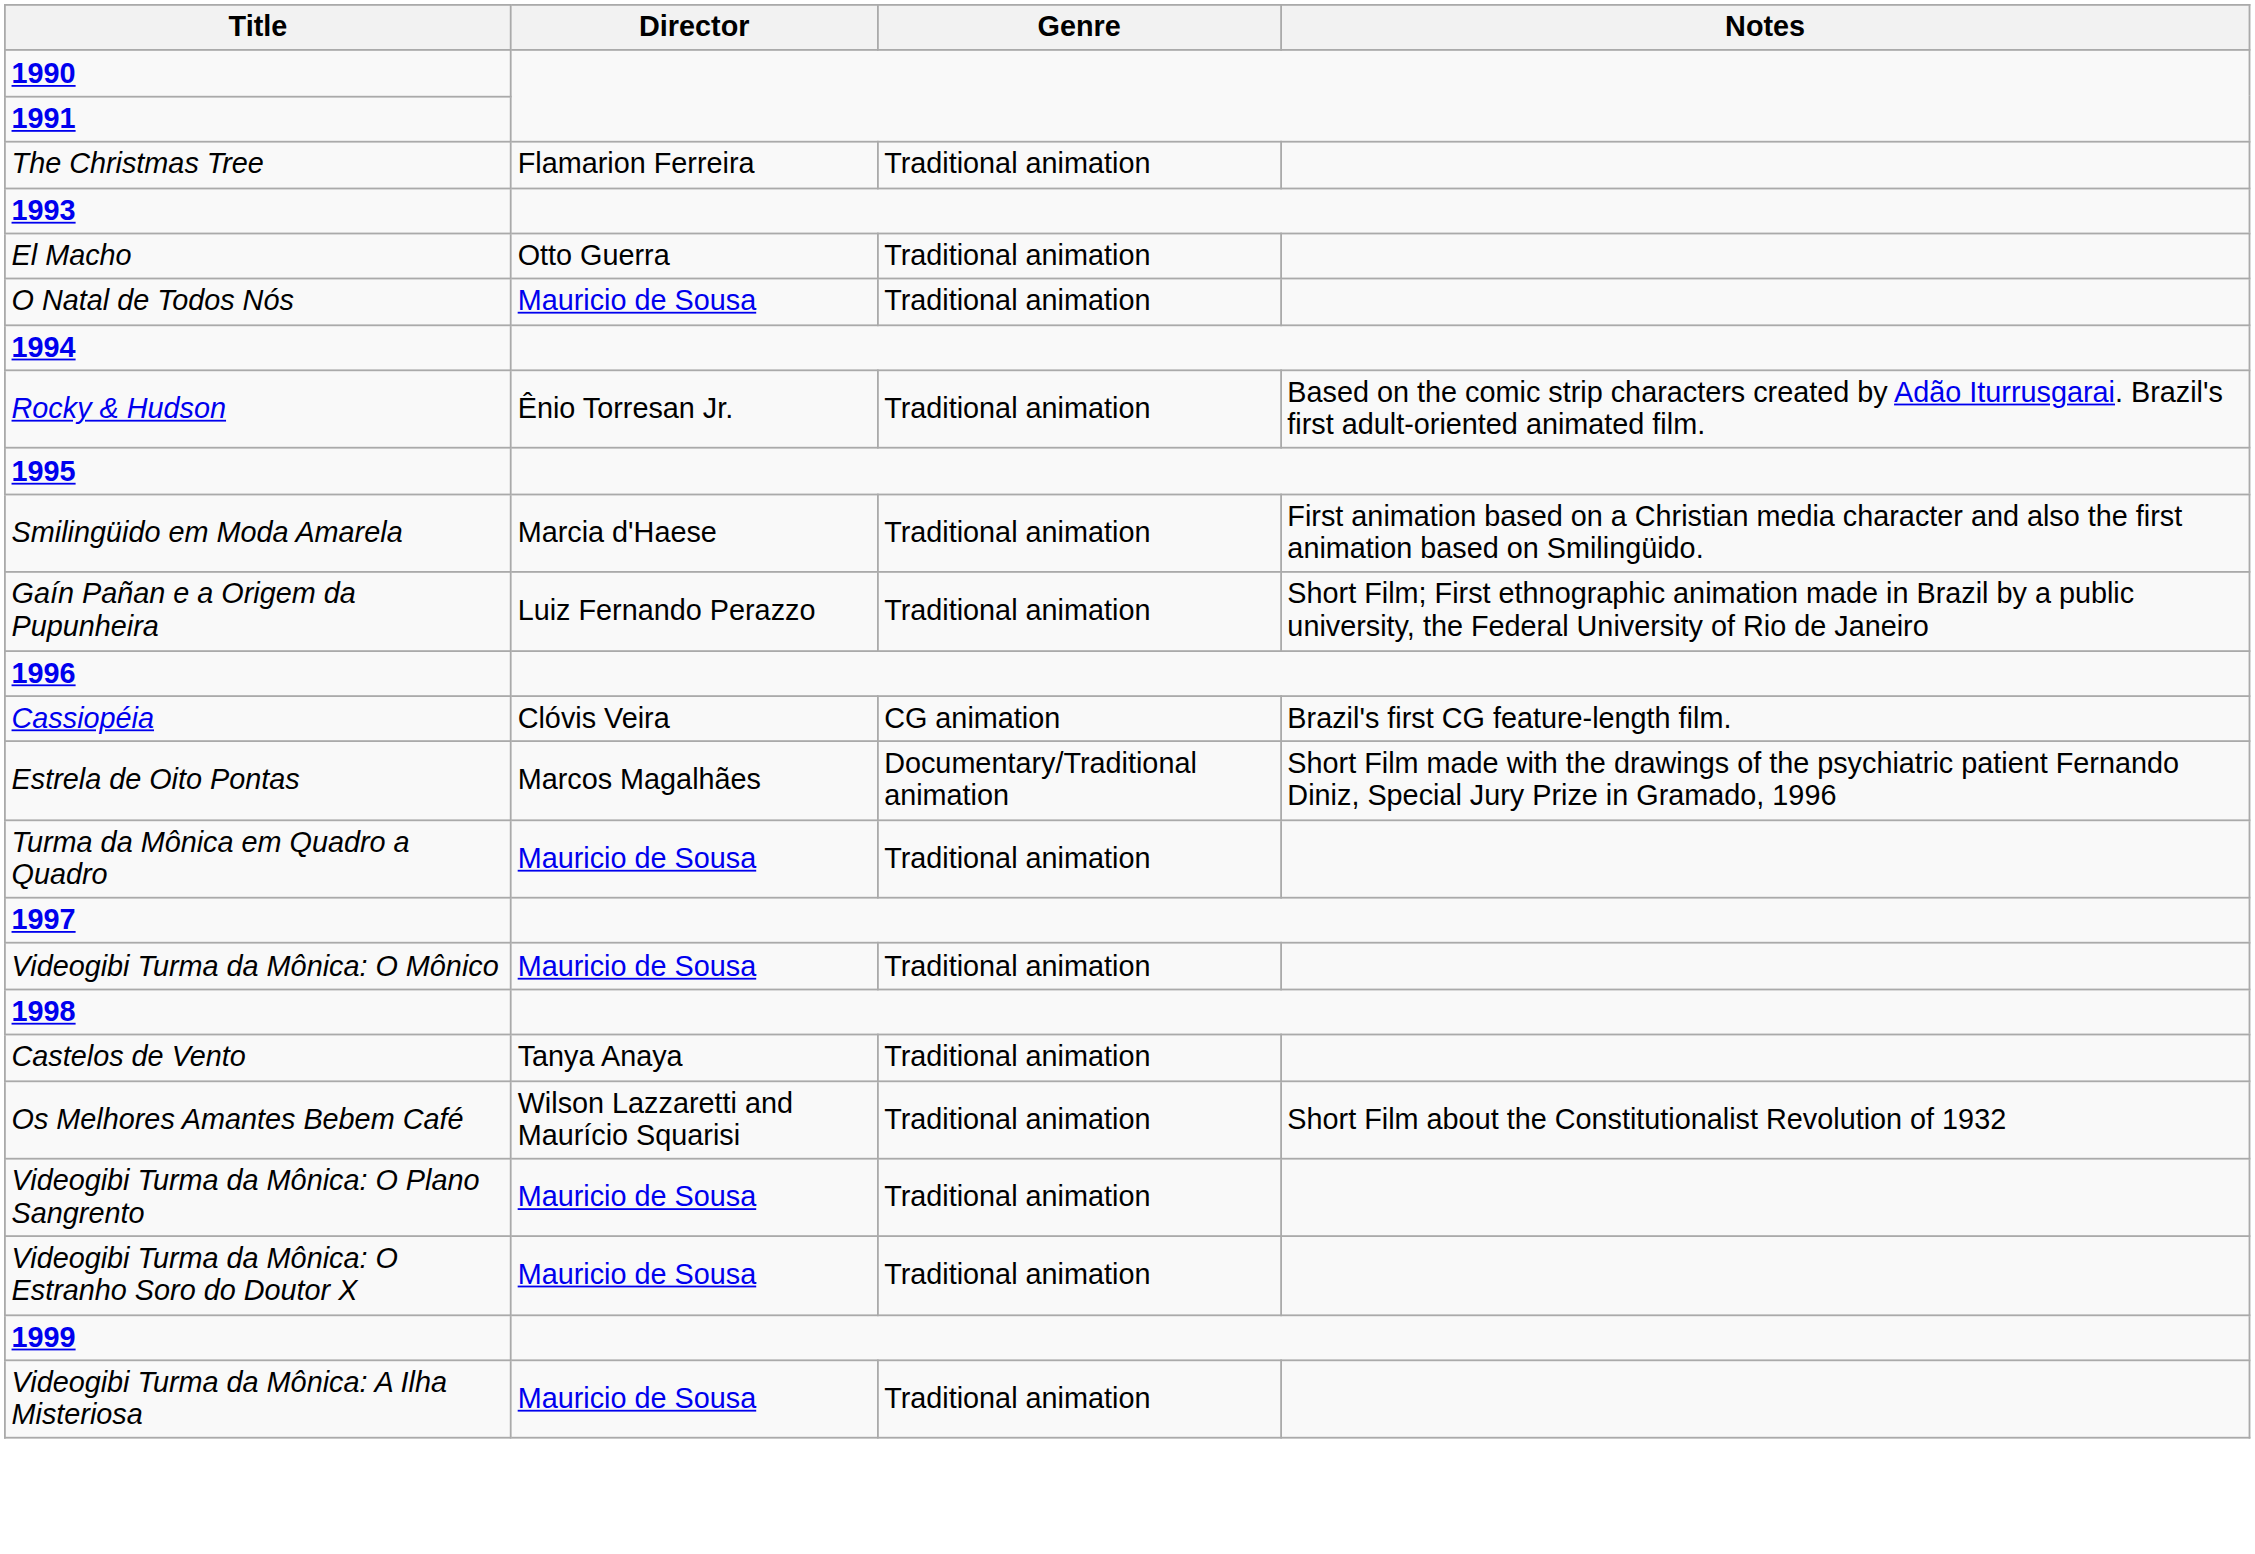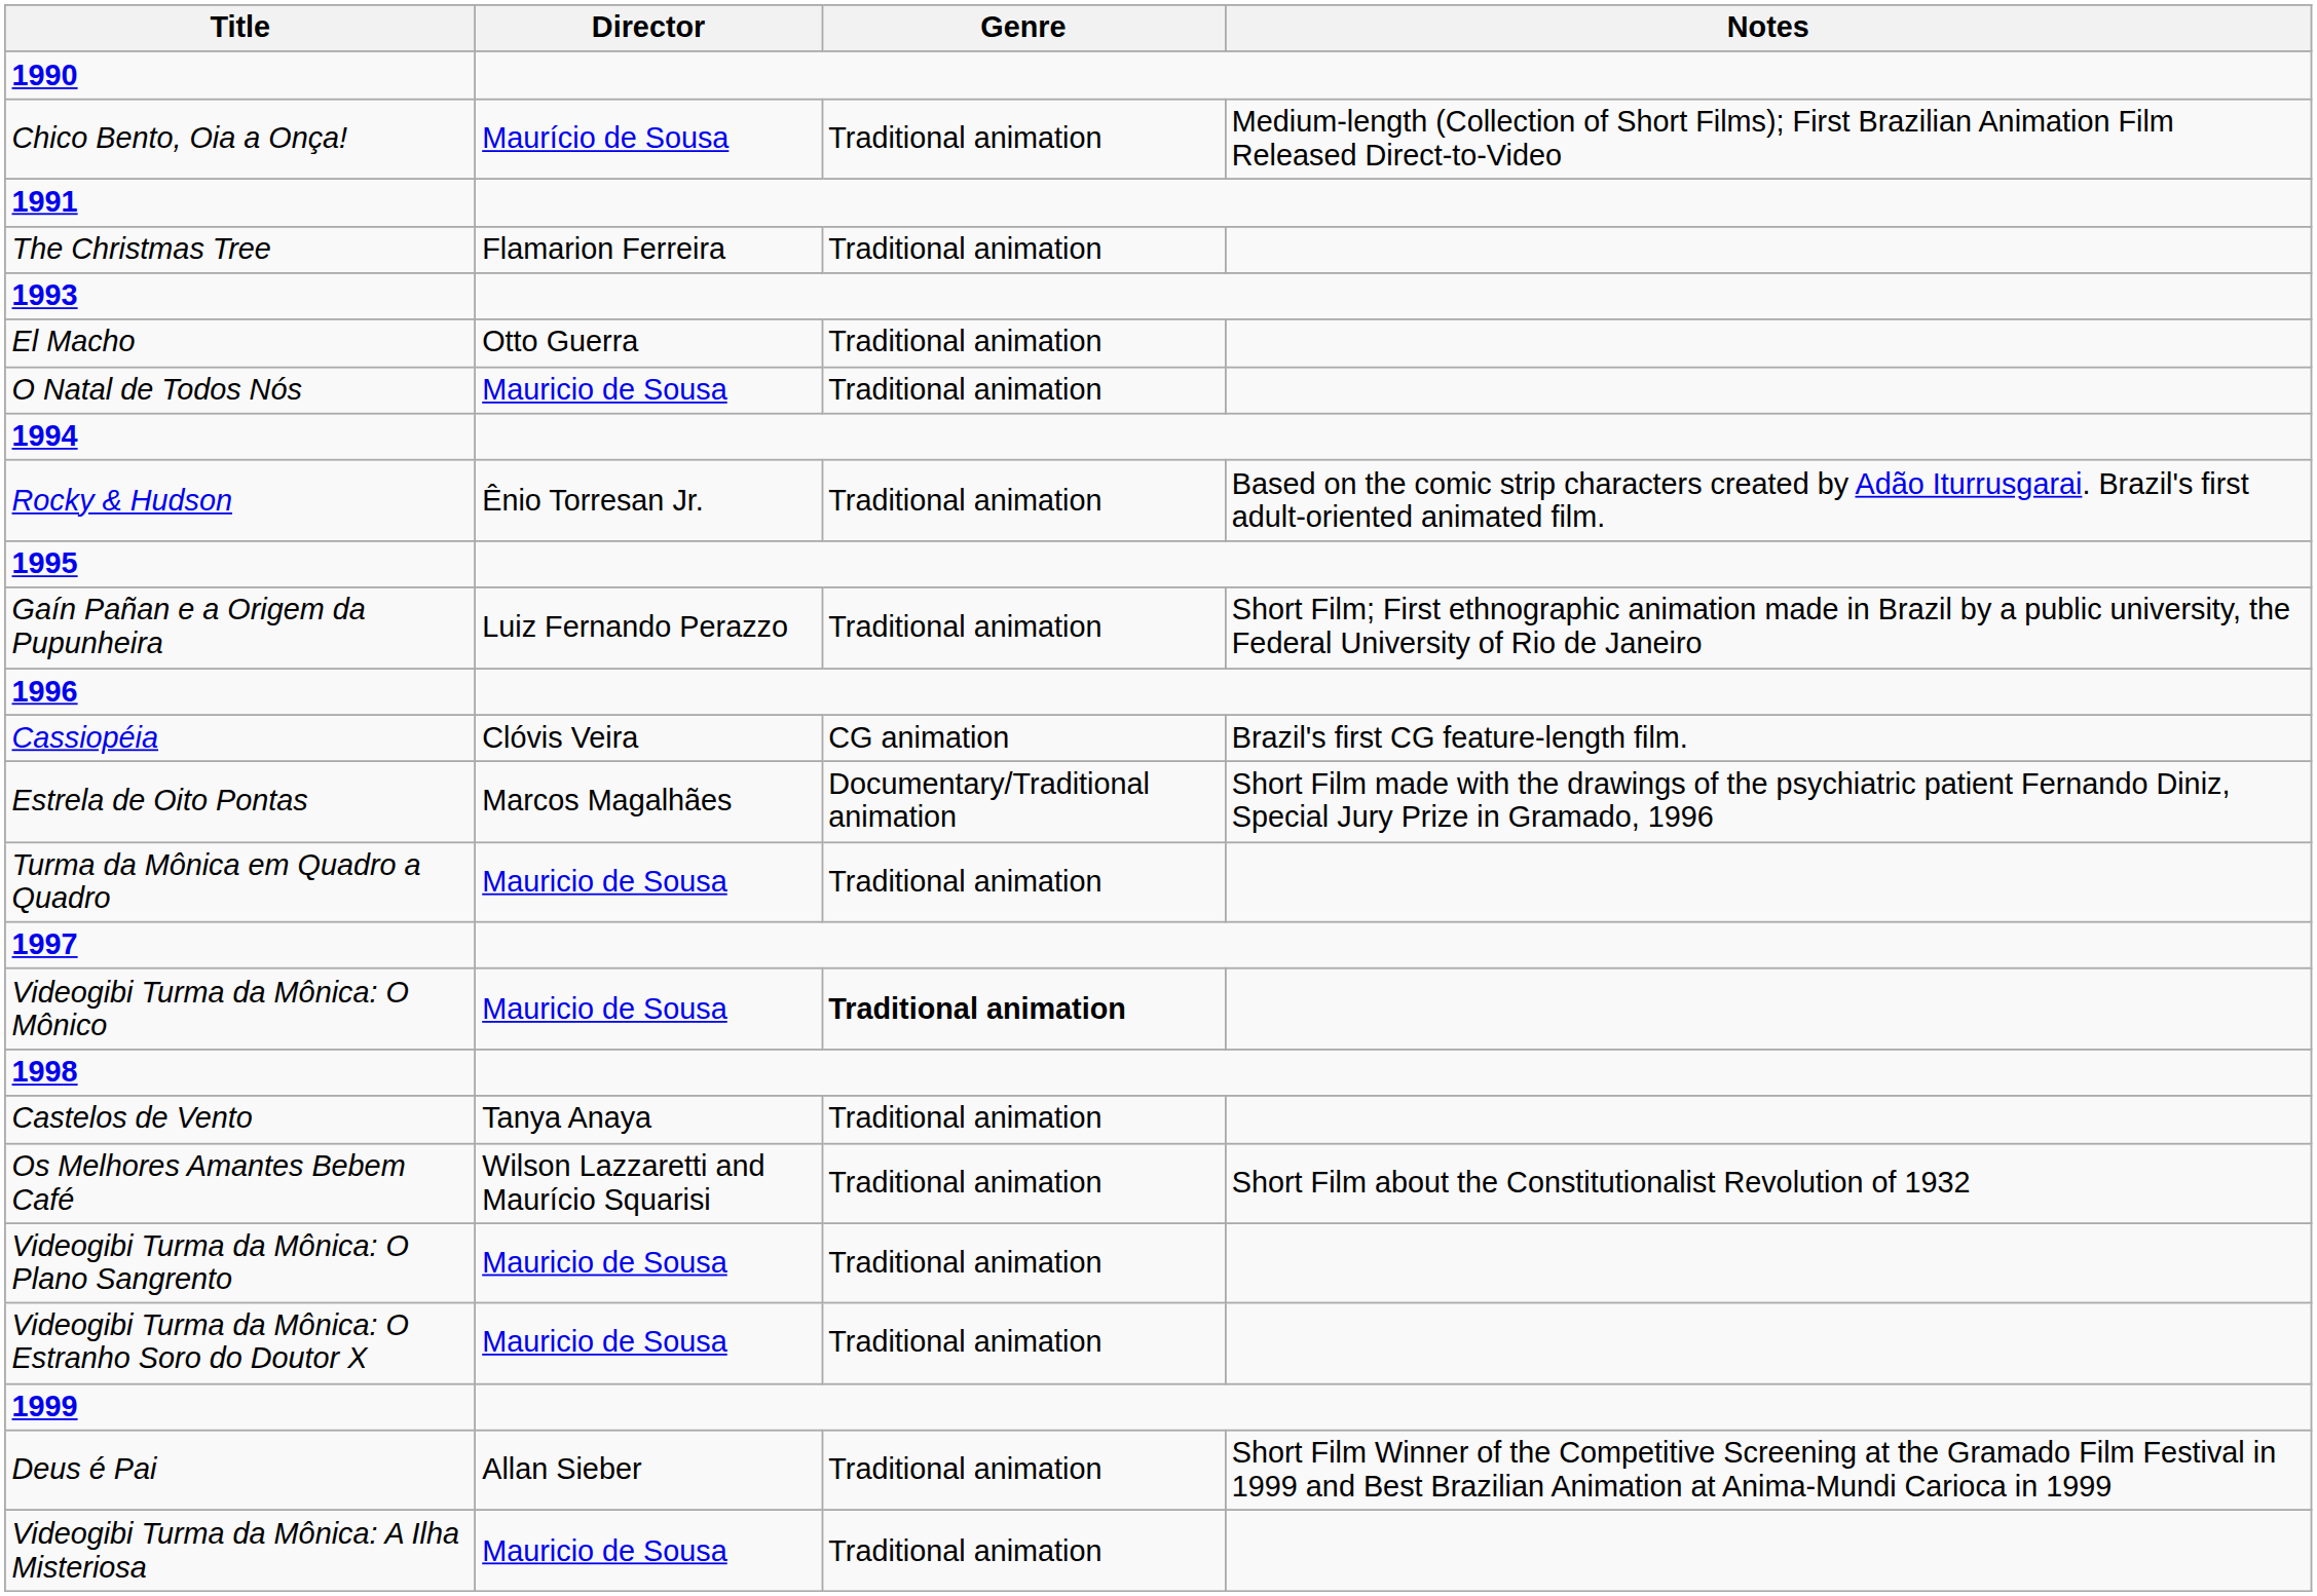+ row: Chico Bento, Oia a Onça! | Maurício de Sousa | Traditional animation | Medium-length (Collection of Short Films); First Brazilian Animation Film Released Direct-to-Video
- row: Smilingüido em Moda Amarela | Marcia d'Haese | Traditional animation | First animation based on a Christian media character and also the first animation based on Smilingüido.
Videogibi Turma da Mônica: O Mônico | Genre: normal -> bold
+ row: Deus é Pai | Allan Sieber | Traditional animation | Short Film Winner of the Competitive Screening at the Gramado Film Festival in 1999 and Best Brazilian Animation at Anima-Mundi Carioca in 1999
